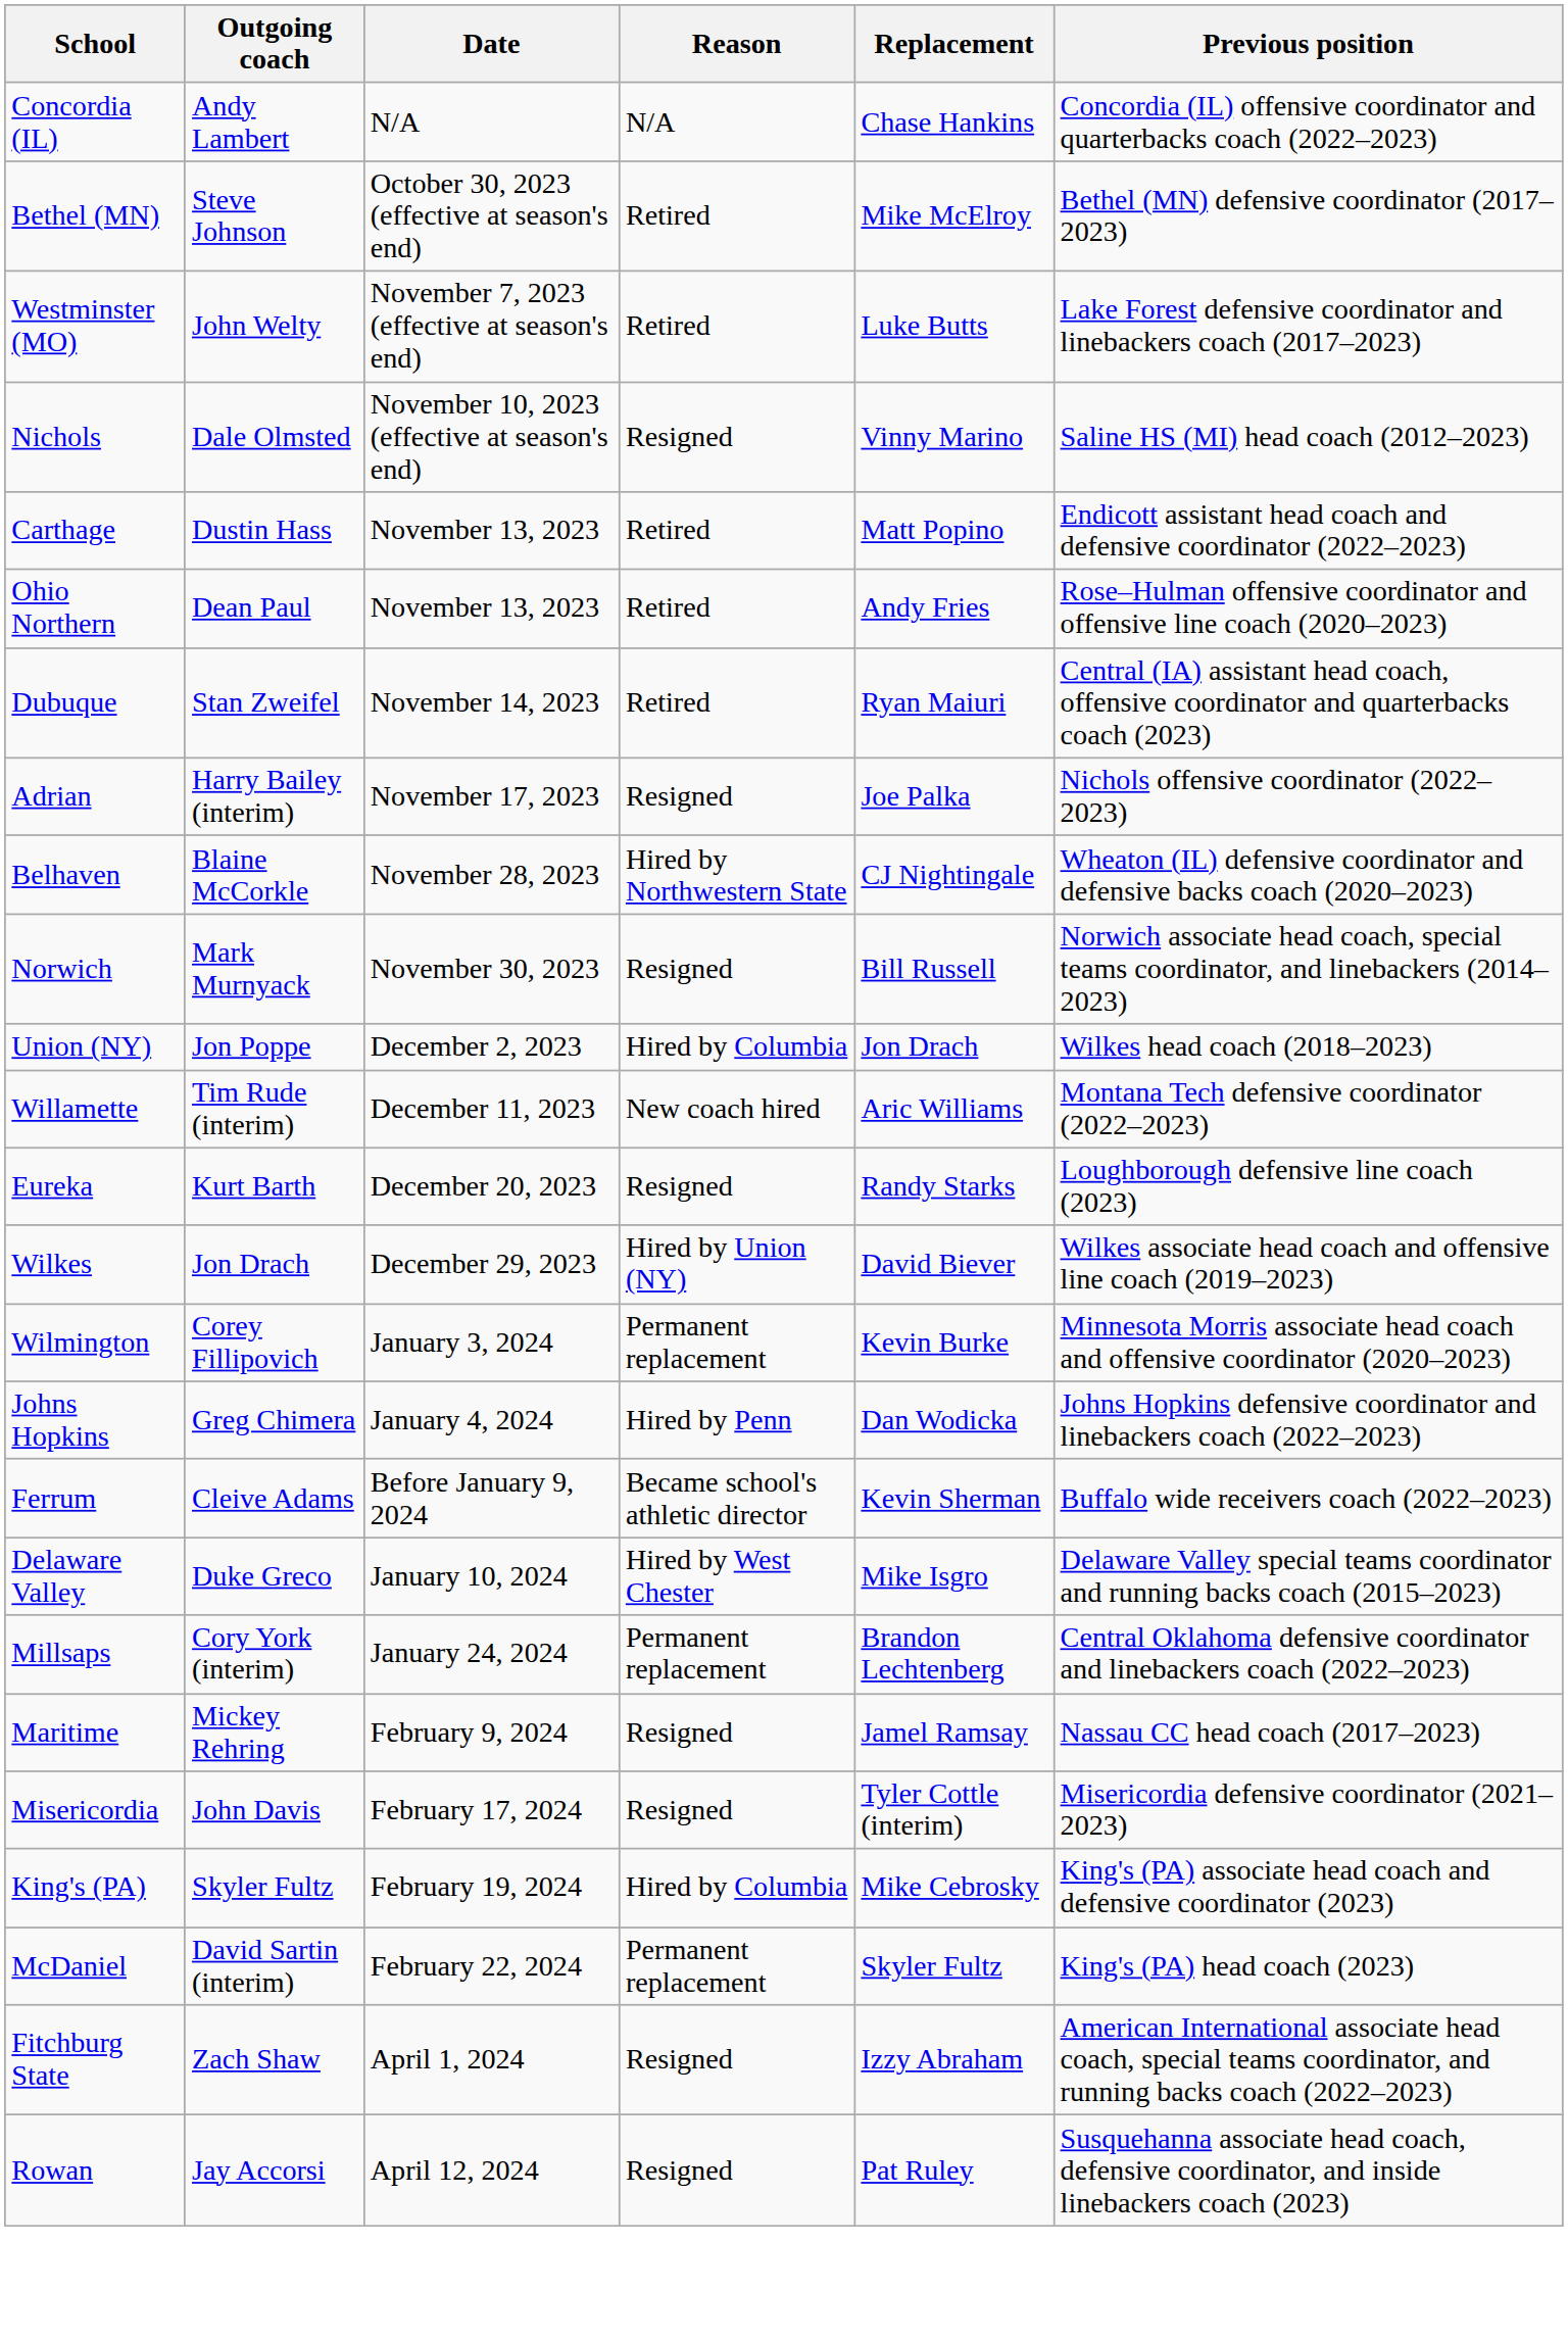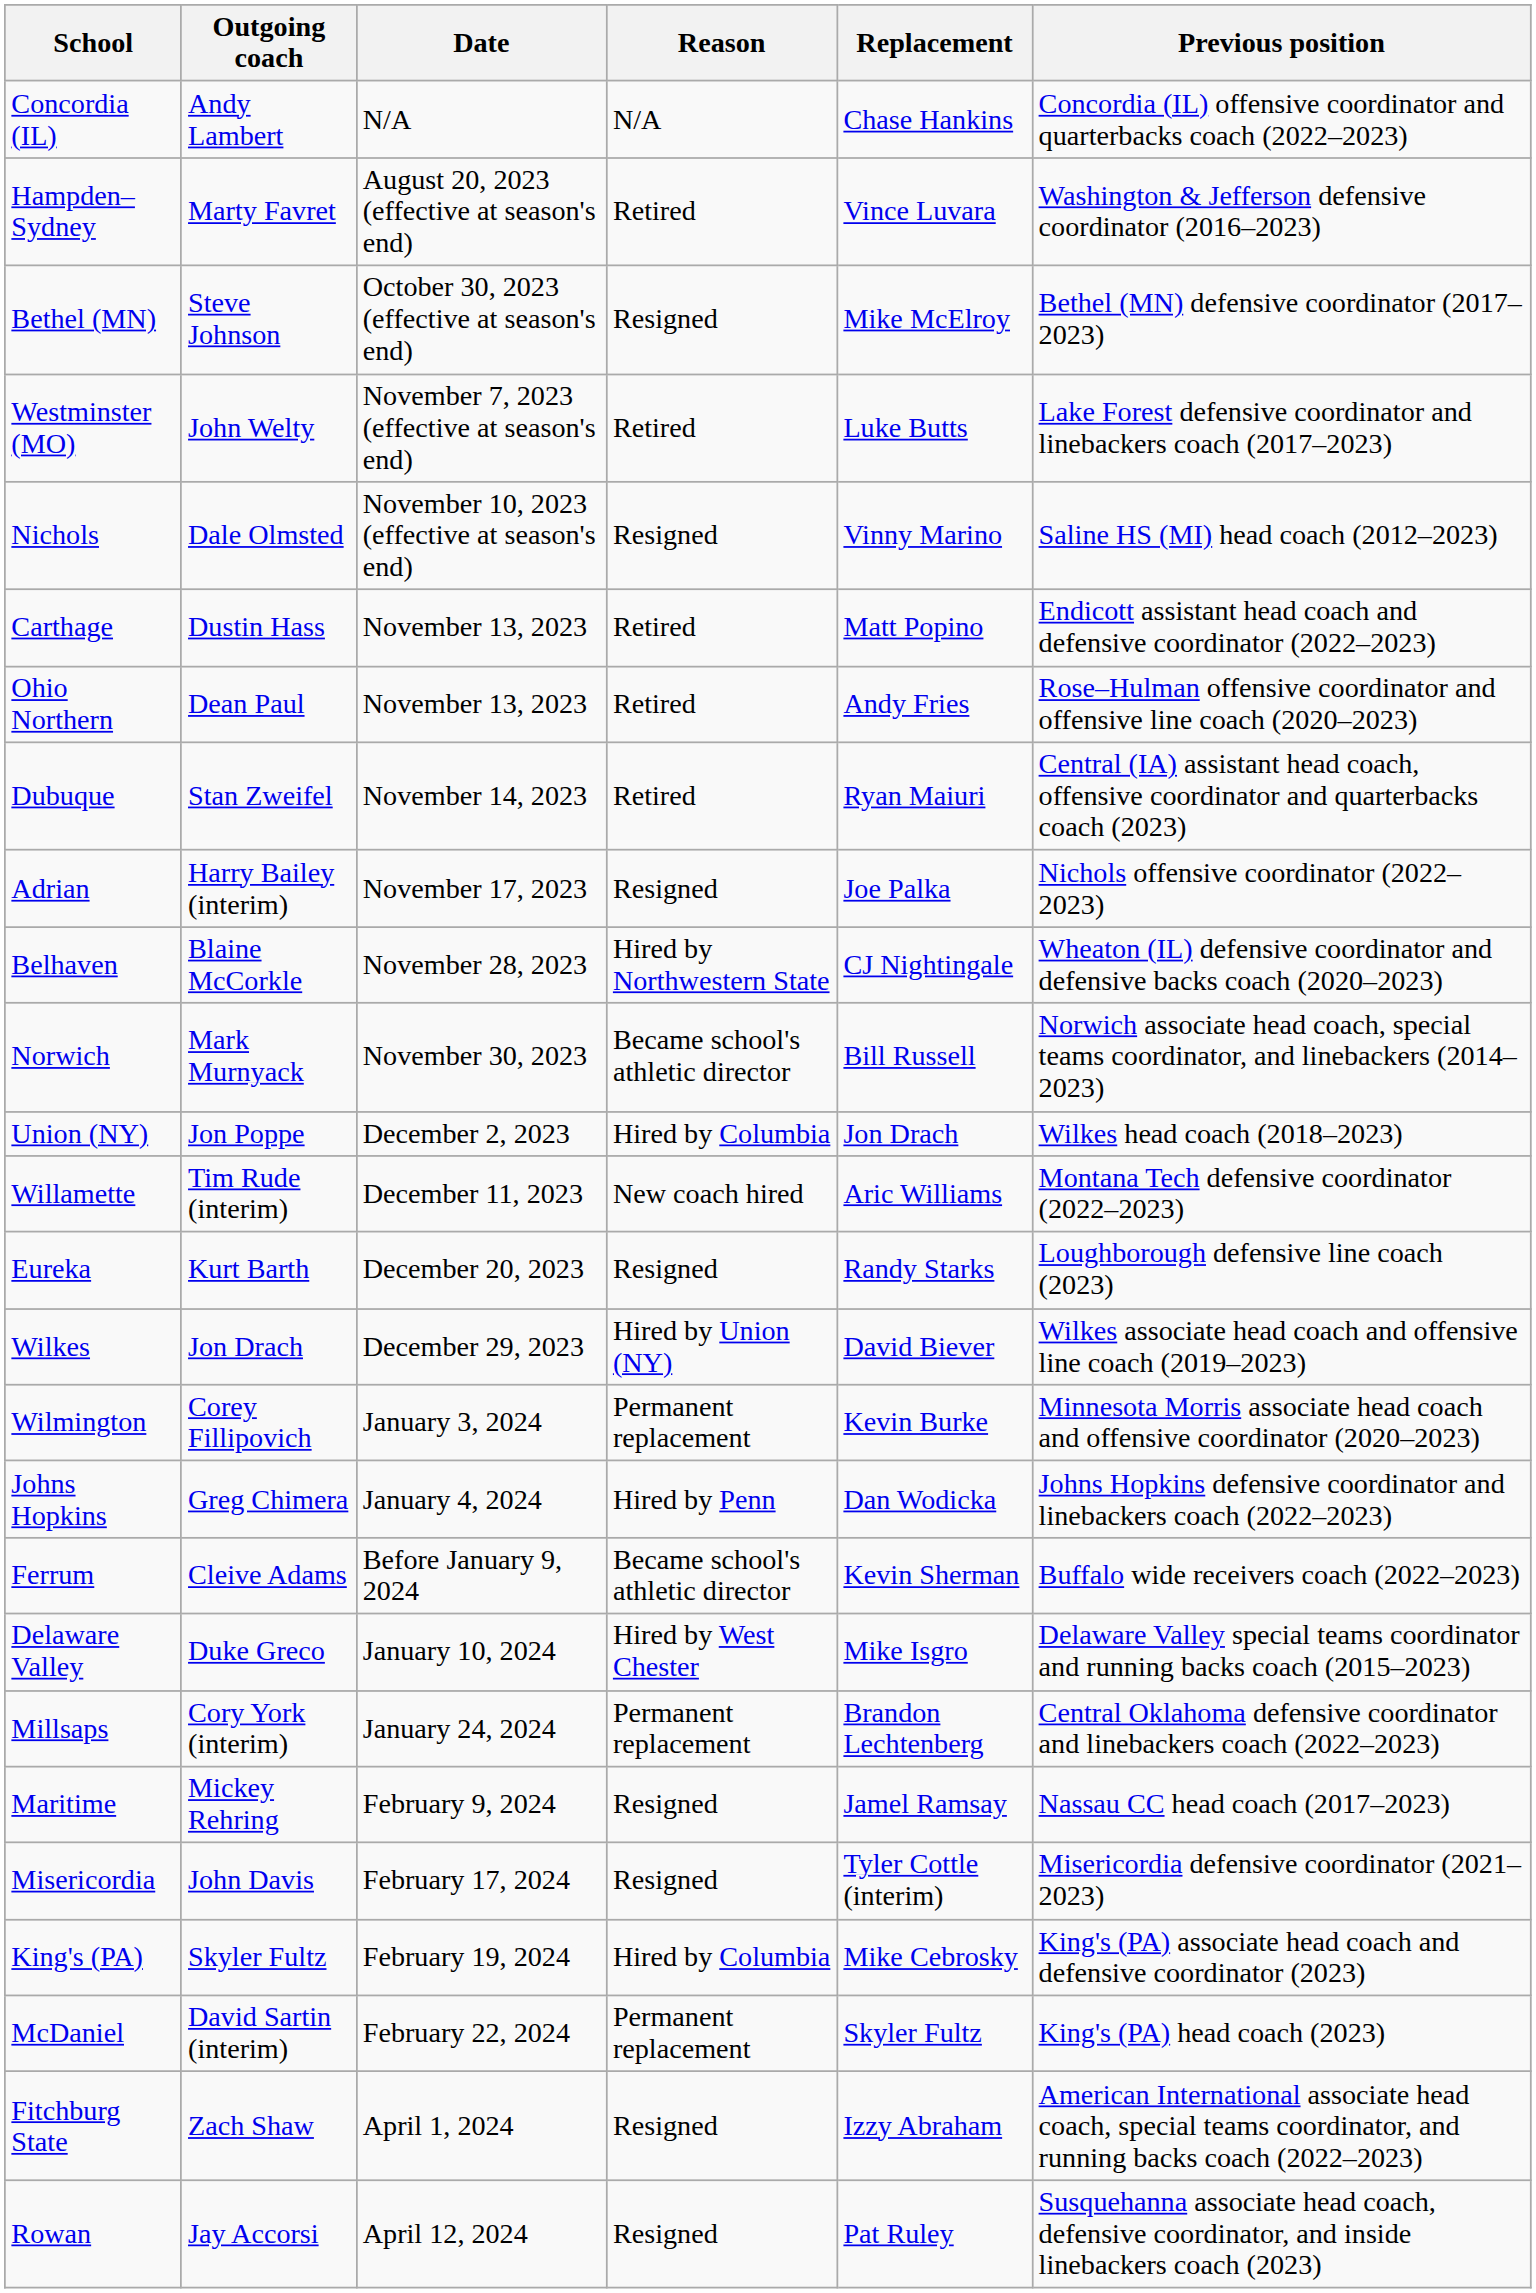+ row: Hampden–Sydney | Marty Favret | August 20, 2023 (effective at season's end) | Retired | Vince Luvara | Washington & Jefferson defensive coordinator (2016–2023)
Bethel (MN) | Reason: Retired -> Resigned
Norwich | Reason: Resigned -> Became school's athletic director
